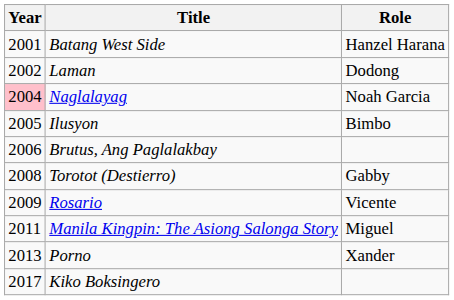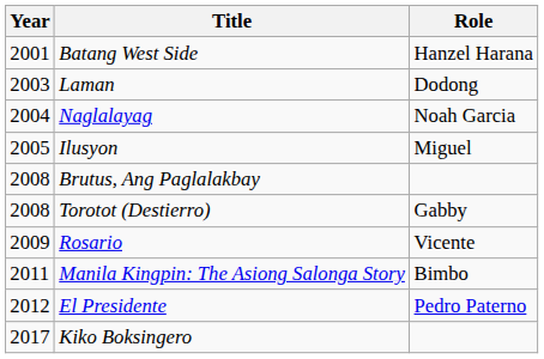Laman | Year: 2002 -> 2003
Naglalayag | Year: pink background -> no background
Ilusyon | Role: Bimbo -> Miguel
Brutus, Ang Paglalakbay | Year: 2006 -> 2008
Manila Kingpin: The Asiong Salonga Story | Role: Miguel -> Bimbo
+ row: 2012 | El Presidente | Pedro Paterno
- row: 2013 | Porno | Xander
